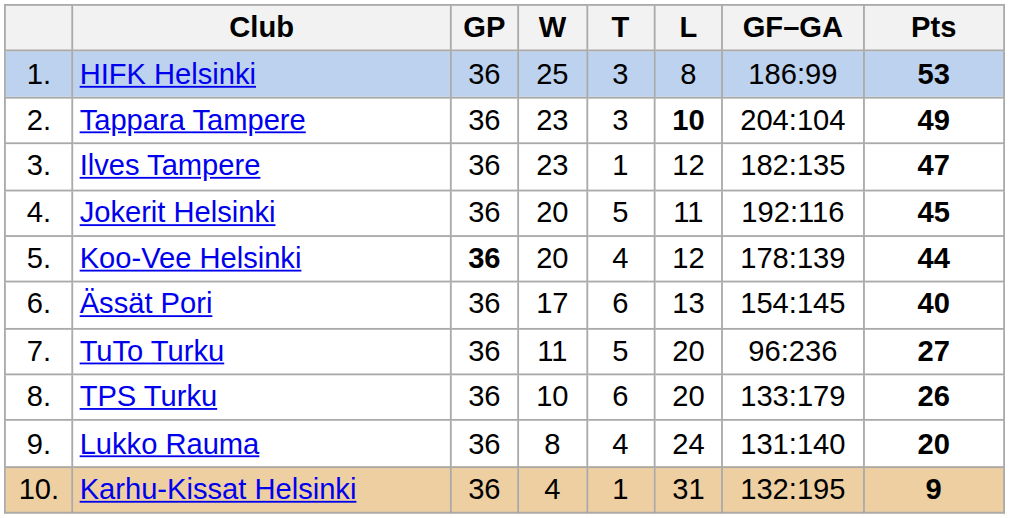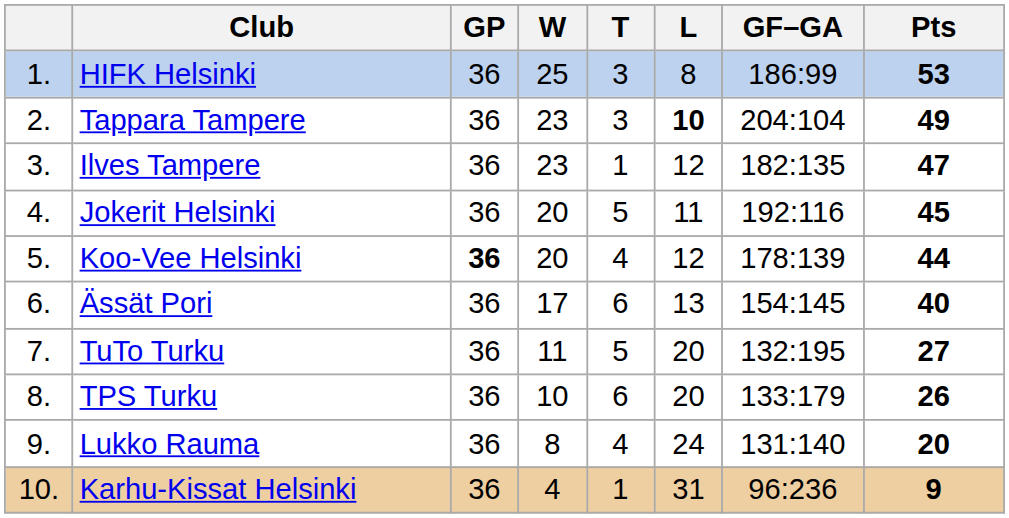TuTo Turku | GF–GA: 96:236 -> 132:195
Karhu-Kissat Helsinki | GF–GA: 132:195 -> 96:236
